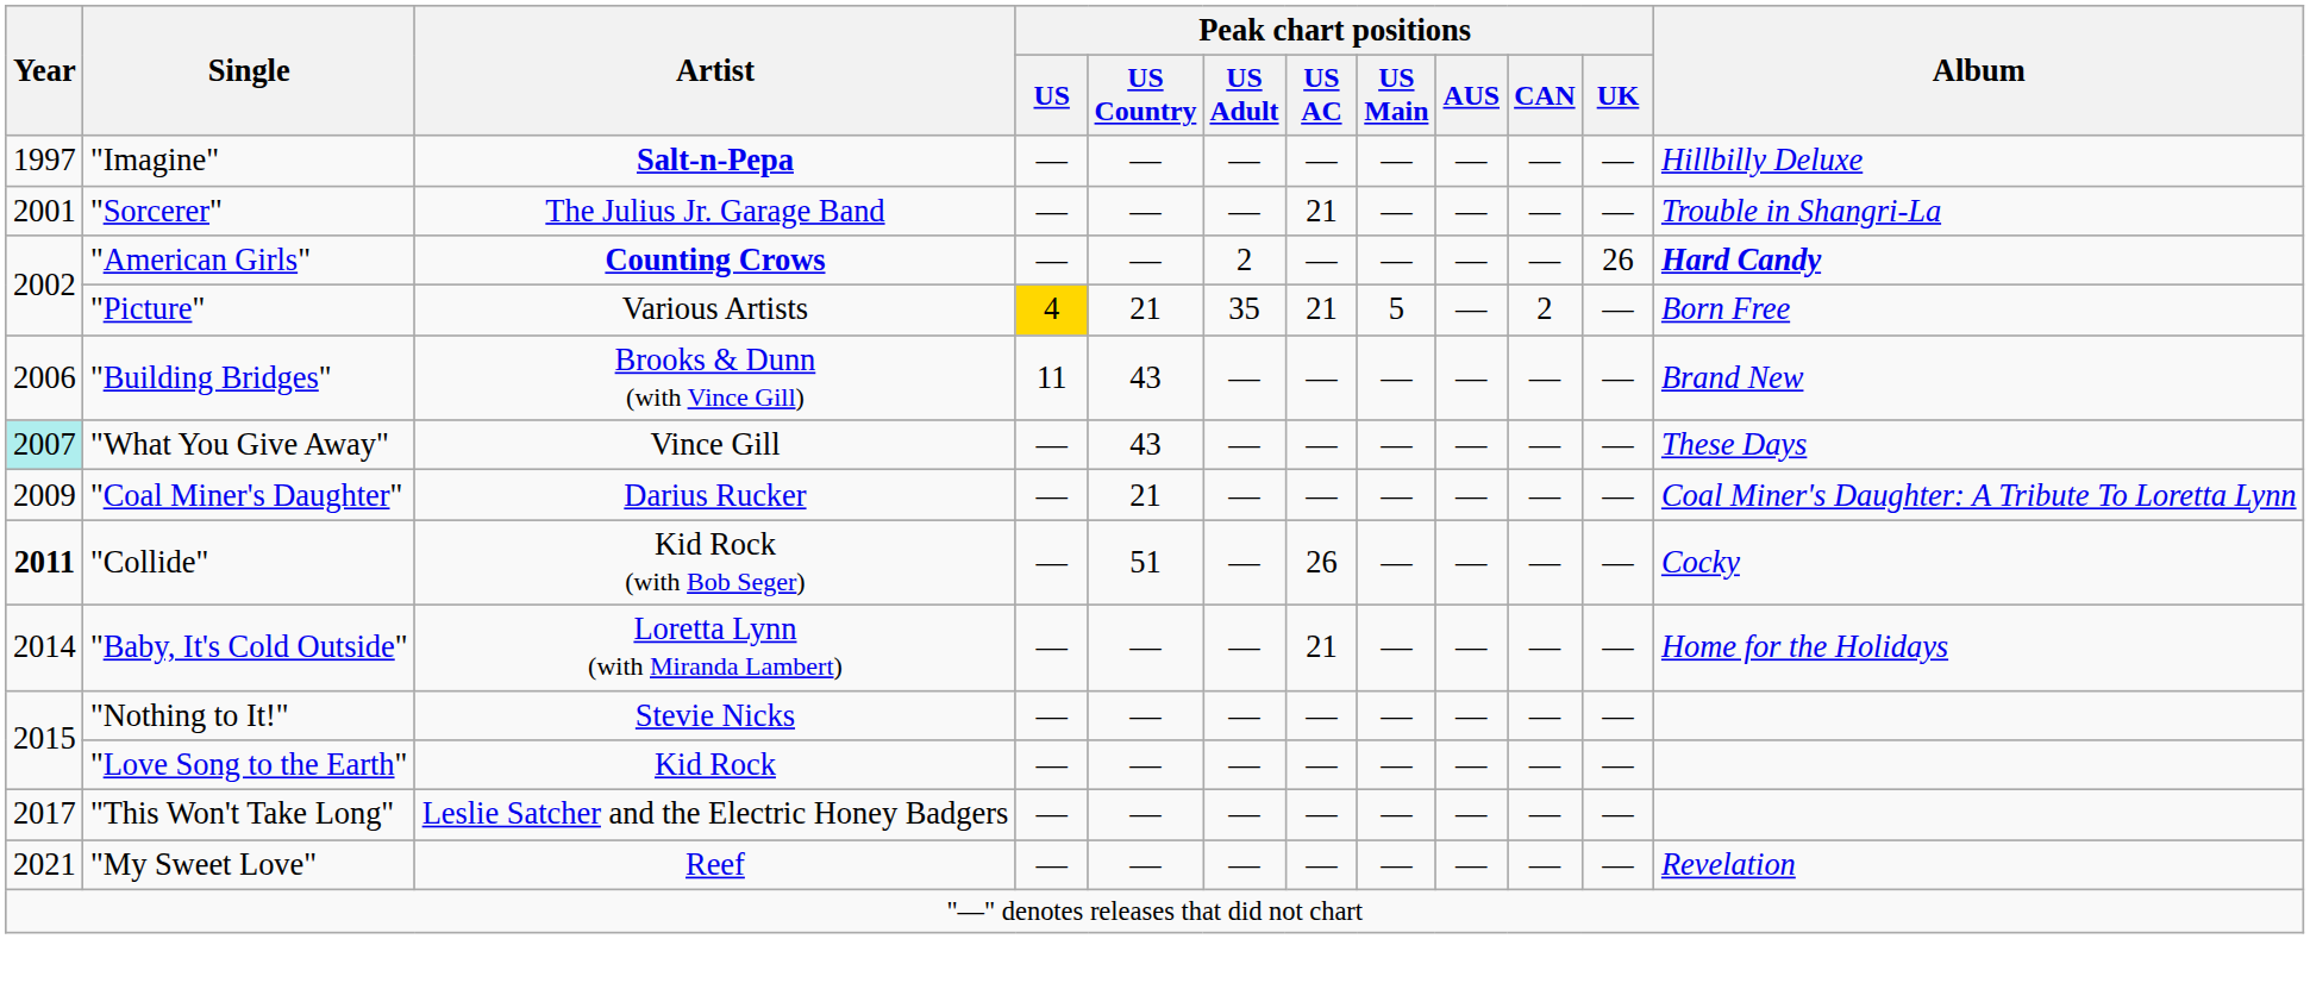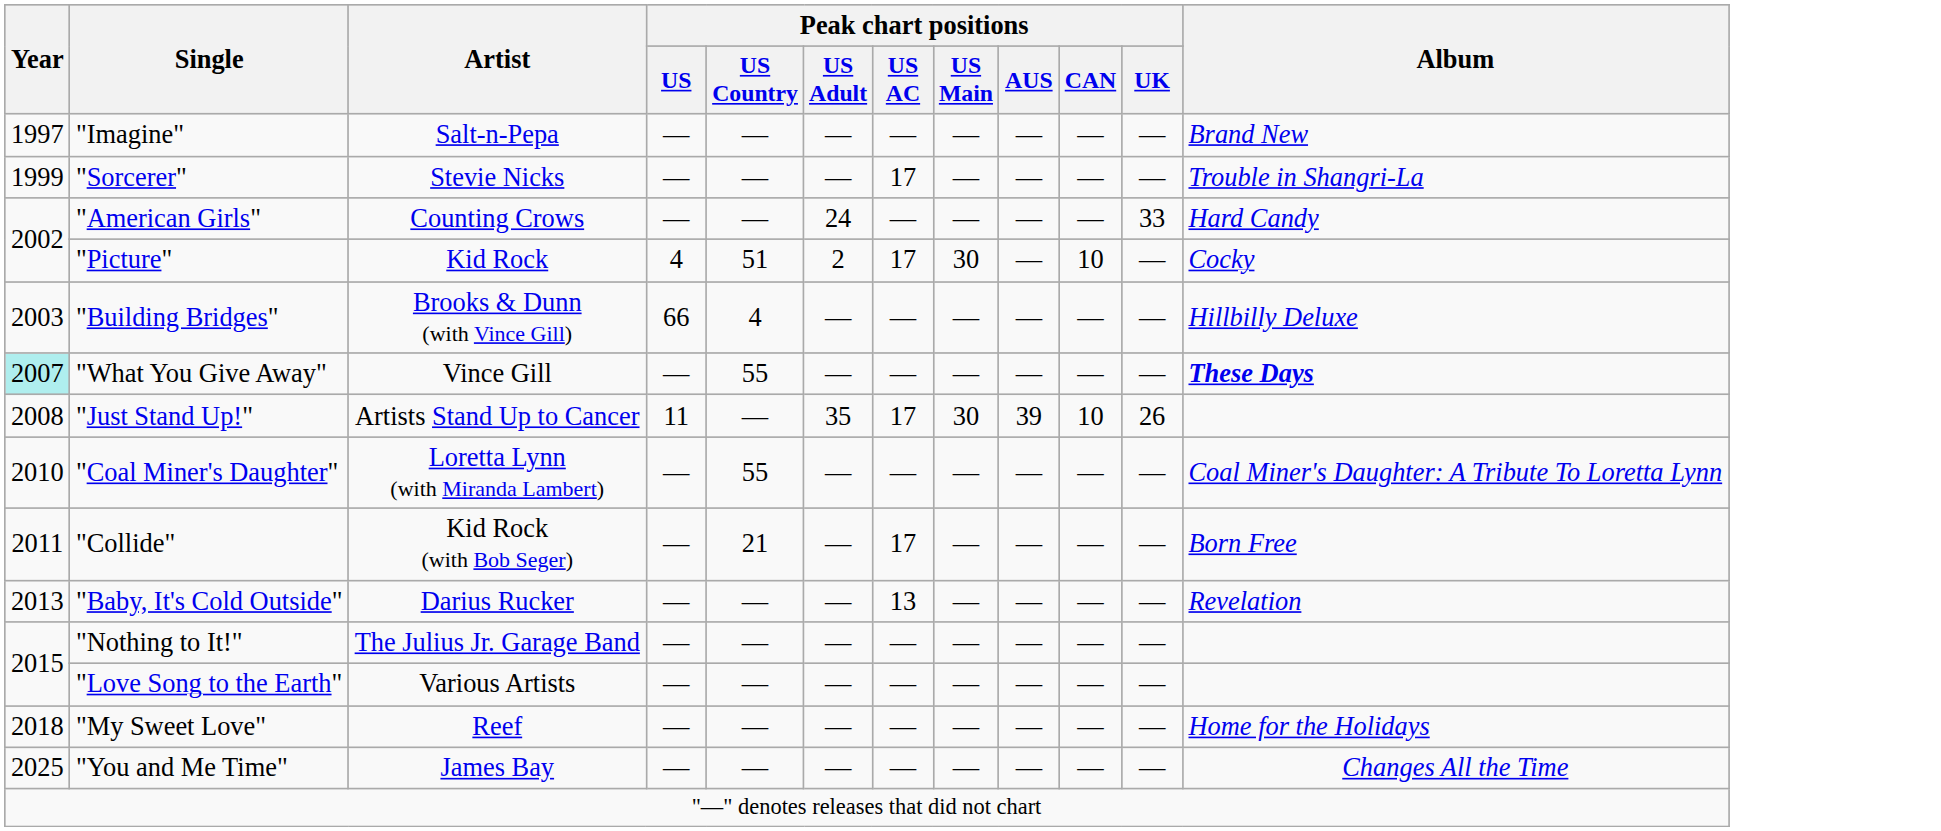"Imagine" | Artist: bold -> normal
"Imagine" | Album: Hillbilly Deluxe -> Brand New
"Sorcerer" | Year: 2001 -> 1999
"Sorcerer" | Artist: The Julius Jr. Garage Band -> Stevie Nicks
"Sorcerer" | Peak chart positions / US AC: 21 -> 17
"American Girls" | Artist: bold -> normal
"American Girls" | Peak chart positions / US Adult: 2 -> 24
"American Girls" | Peak chart positions / UK: 26 -> 33
"American Girls" | Album: bold -> normal
"Picture" | Artist: Various Artists -> Kid Rock
"Picture" | Peak chart positions / US: gold background -> no background
"Picture" | Peak chart positions / US Country: 21 -> 51
"Picture" | Peak chart positions / US Adult: 35 -> 2
"Picture" | Peak chart positions / US AC: 21 -> 17
"Picture" | Peak chart positions / US Main: 5 -> 30
"Picture" | Peak chart positions / CAN: 2 -> 10
"Picture" | Album: Born Free -> Cocky
"Building Bridges" | Year: 2006 -> 2003
"Building Bridges" | Peak chart positions / US: 11 -> 66
"Building Bridges" | Peak chart positions / US Country: 43 -> 4
"Building Bridges" | Album: Brand New -> Hillbilly Deluxe
"What You Give Away" | Peak chart positions / US Country: 43 -> 55
"What You Give Away" | Album: normal -> bold
+ row: 2008 | "Just Stand Up!" | Artists Stand Up to Cancer | 11 | — | 35 | 17 | 30 | 39 | 10 | 26
"Coal Miner's Daughter" | Year: 2009 -> 2010
"Coal Miner's Daughter" | Artist: Darius Rucker -> Loretta Lynn (with Miranda Lambert)
"Coal Miner's Daughter" | Peak chart positions / US Country: 21 -> 55
"Collide" | Year: bold -> normal
"Collide" | Peak chart positions / US Country: 51 -> 21
"Collide" | Peak chart positions / US AC: 26 -> 17
"Collide" | Album: Cocky -> Born Free
"Baby, It's Cold Outside" | Year: 2014 -> 2013
"Baby, It's Cold Outside" | Artist: Loretta Lynn (with Miranda Lambert) -> Darius Rucker
"Baby, It's Cold Outside" | Peak chart positions / US AC: 21 -> 13
"Baby, It's Cold Outside" | Album: Home for the Holidays -> Revelation
"Nothing to It!" | Artist: Stevie Nicks -> The Julius Jr. Garage Band
"Love Song to the Earth" | Artist: Kid Rock -> Various Artists
- row: 2017 | "This Won't Take Long" | Leslie Satcher and the Electric Honey Badgers | — | — | — | — | — | — | — | —
"My Sweet Love" | Year: 2021 -> 2018
"My Sweet Love" | Album: Revelation -> Home for the Holidays
+ row: 2025 | "You and Me Time" | James Bay | — | — | — | — | — | — | — | — | Changes All the Time
